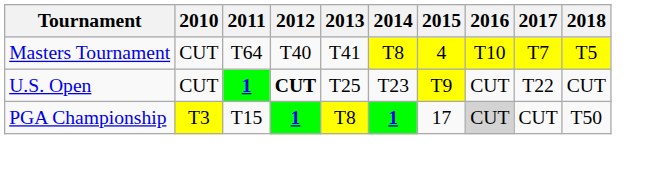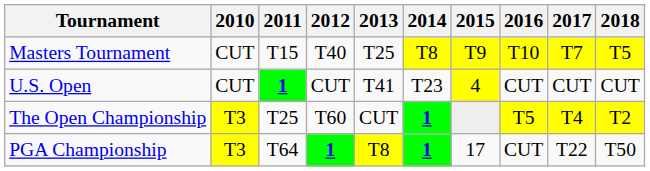Masters Tournament | 2011: T64 -> T15
Masters Tournament | 2013: T41 -> T25
Masters Tournament | 2015: 4 -> T9
U.S. Open | 2012: bold -> normal
U.S. Open | 2013: T25 -> T41
U.S. Open | 2015: T9 -> 4
U.S. Open | 2017: T22 -> CUT
+ row: The Open Championship | T3 | T25 | T60 | CUT | 1 | T5 | T4 | T2
PGA Championship | 2011: T15 -> T64
PGA Championship | 2016: lightgrey background -> no background
PGA Championship | 2017: CUT -> T22
